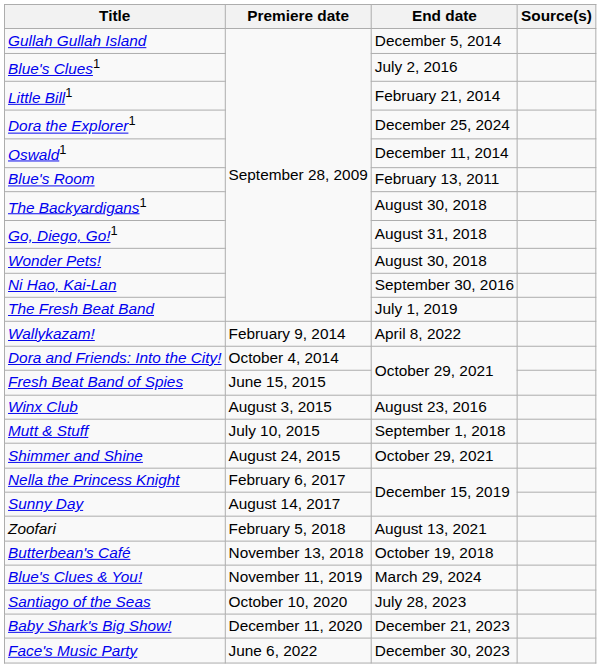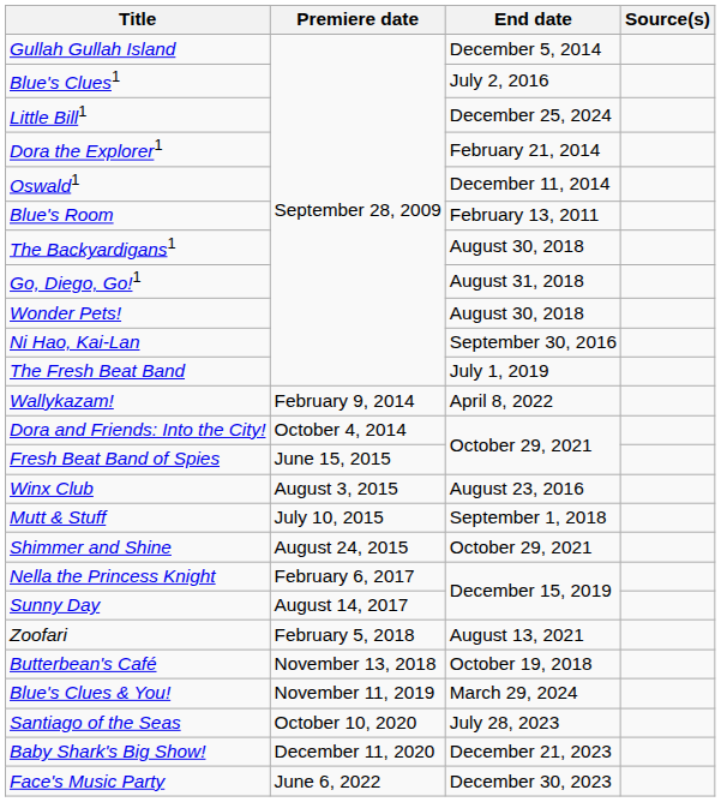Little Bill1 | End date: February 21, 2014 -> December 25, 2024
Dora the Explorer1 | End date: December 25, 2024 -> February 21, 2014
